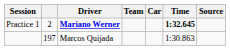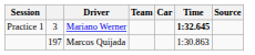Practice 1 | column 2: 2 -> 3
Practice 1 | Driver: bold -> normal
